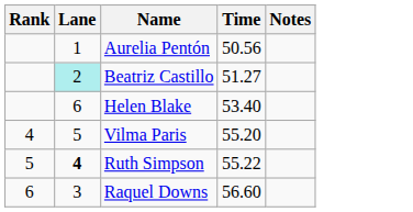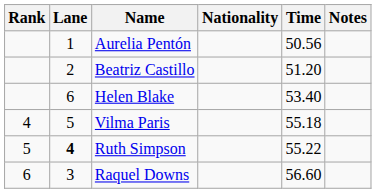+ column: Nationality
Beatriz Castillo | Lane: paleturquoise background -> no background
Beatriz Castillo | Time: 51.27 -> 51.20
Vilma Paris | Time: 55.20 -> 55.18
